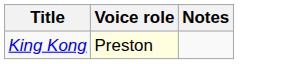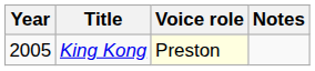+ column: Year | 2005
